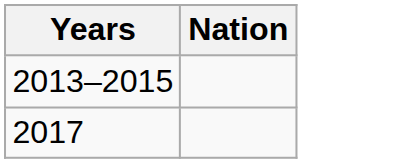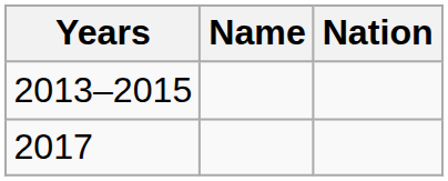+ column: Name
